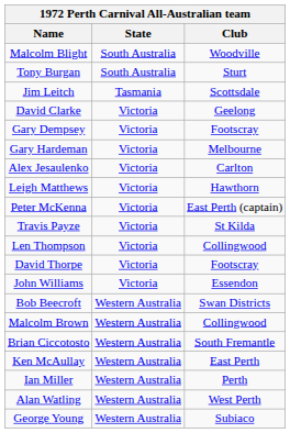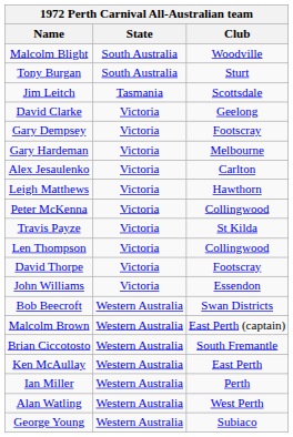Peter McKenna | Club: East Perth (captain) -> Collingwood
Malcolm Brown | Club: Collingwood -> East Perth (captain)
